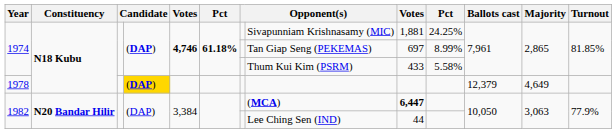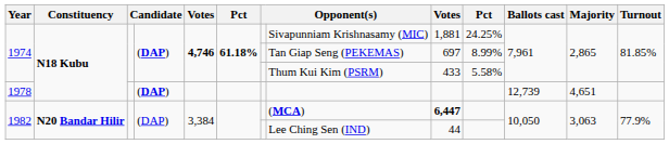1978 | column 4: gold background -> no background
1978 | Ballots cast: 12,379 -> 12,739
1978 | Majority: 4,649 -> 4,651
